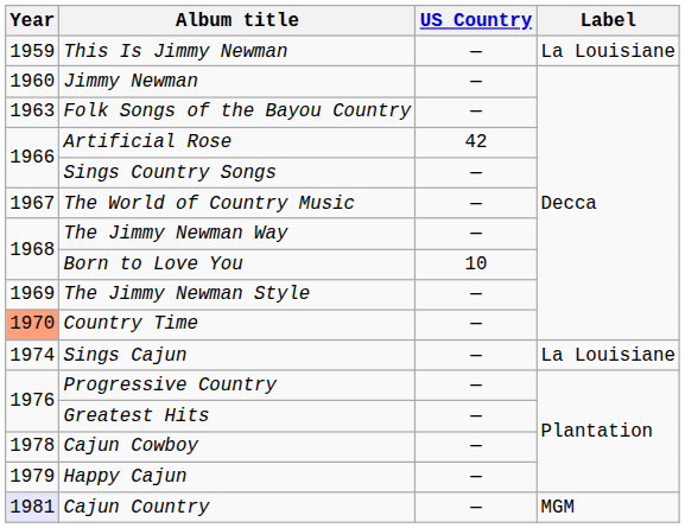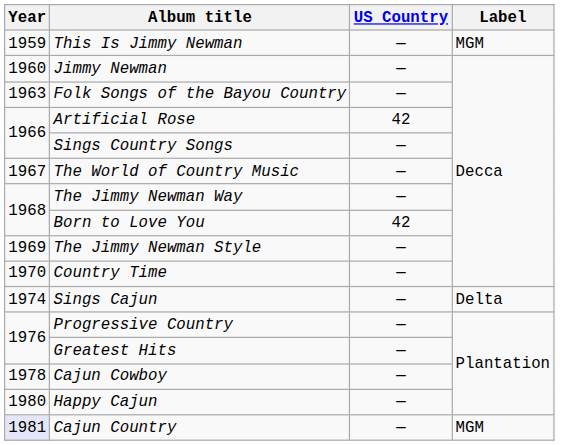This Is Jimmy Newman | Label: La Louisiane -> MGM
Born to Love You | US Country: 10 -> 42
Country Time | Year: lightsalmon background -> no background
Sings Cajun | Label: La Louisiane -> Delta
Happy Cajun | Year: 1979 -> 1980
